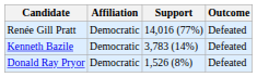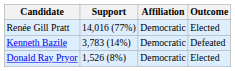columns swapped: Affiliation <-> Support
Renée Gill Pratt | Outcome: Defeated -> Elected
Donald Ray Pryor | Outcome: Defeated -> Elected
